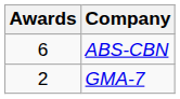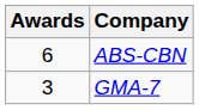GMA-7 | Awards: 2 -> 3
